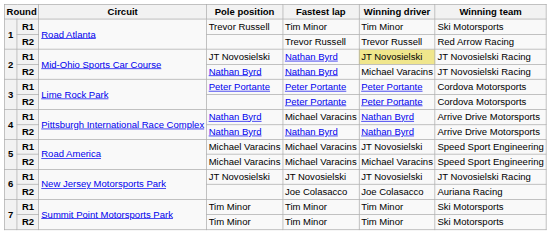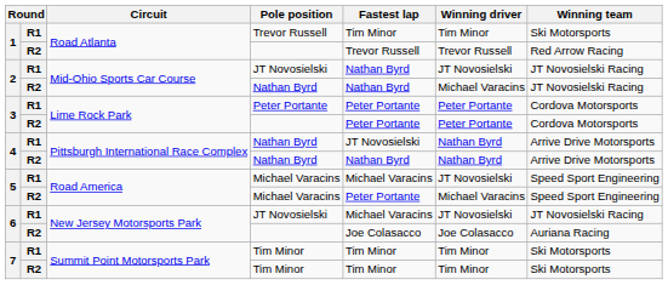2 / R1 | Winning driver: khaki background -> no background
4 / R1 | Fastest lap: Michael Varacins -> JT Novosielski
5 / R2 | Fastest lap: Michael Varacins -> Peter Portante
6 / R1 | Fastest lap: JT Novosielski -> Michael Varacins
